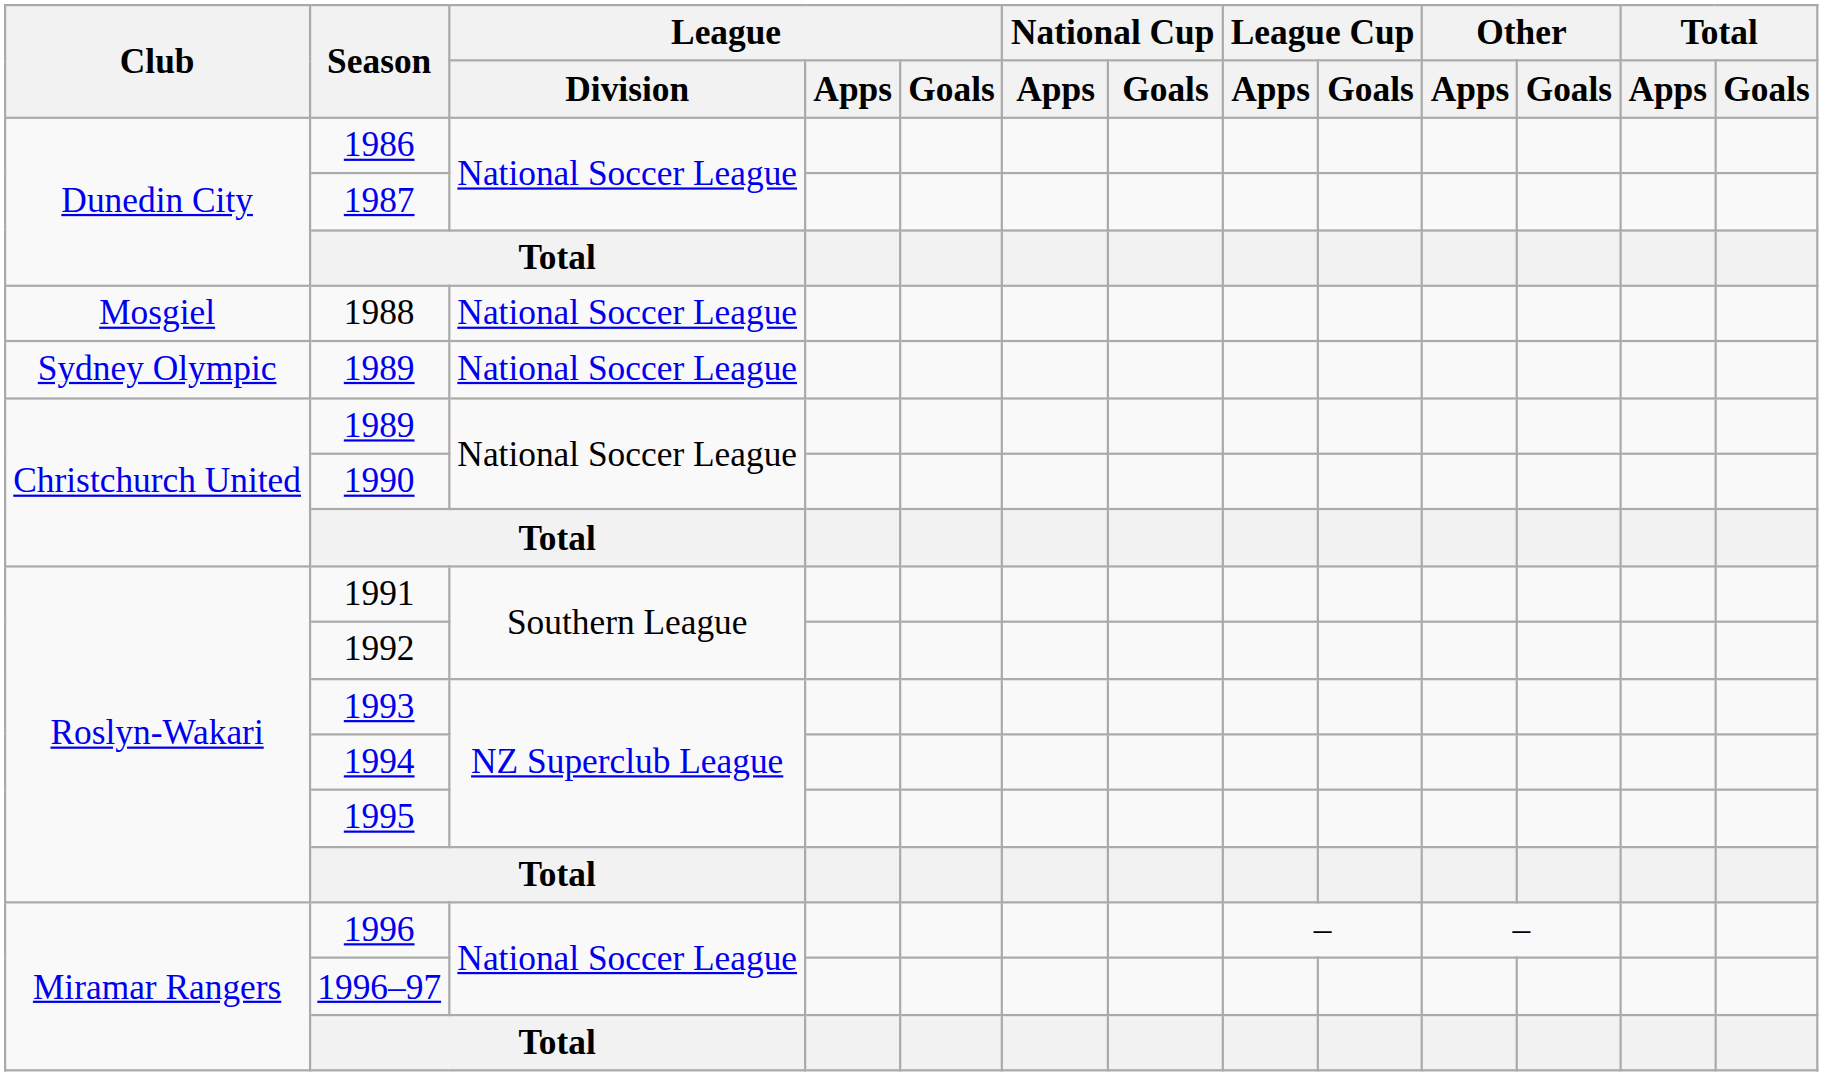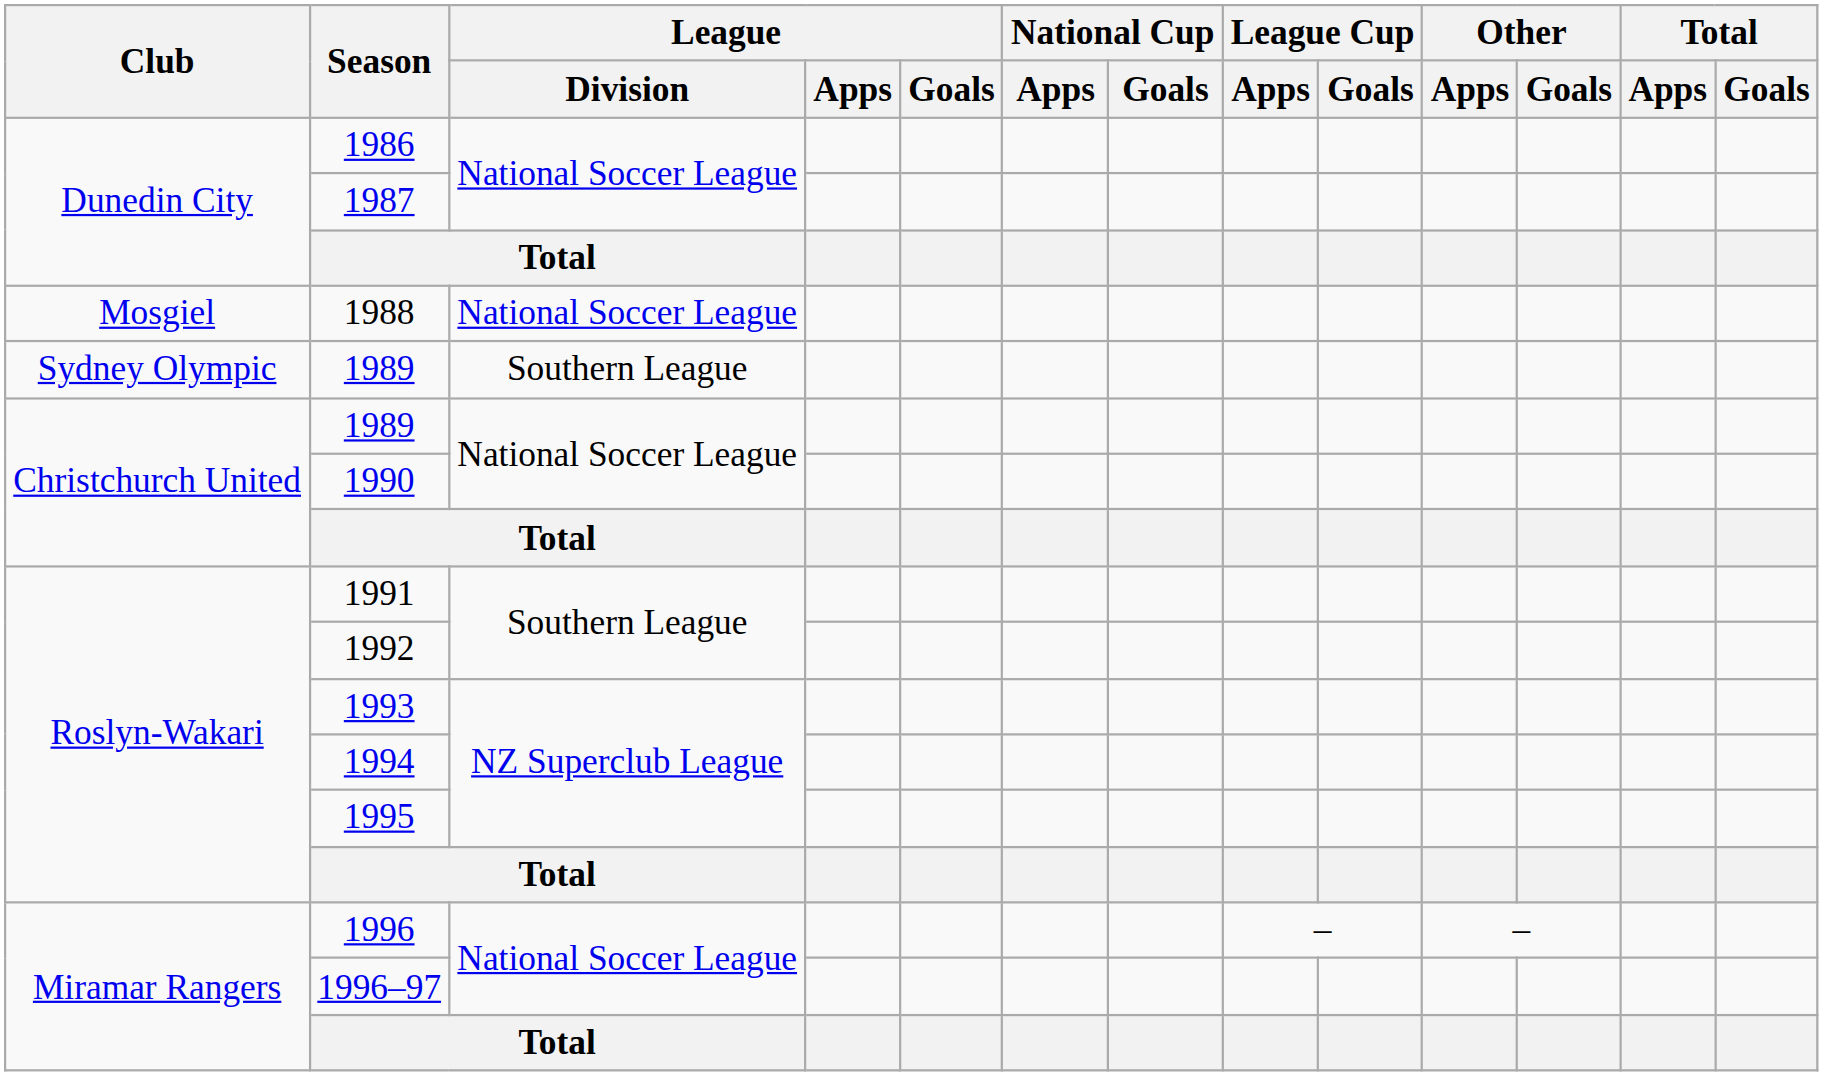Sydney Olympic / 1989 | League / Division: National Soccer League -> Southern League
